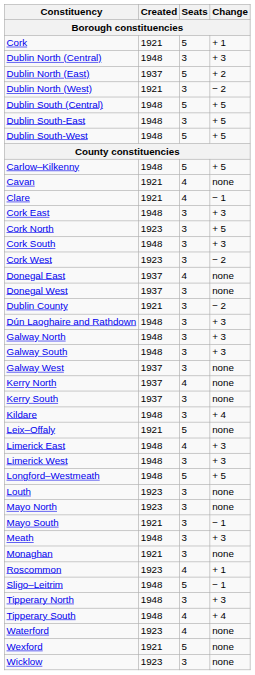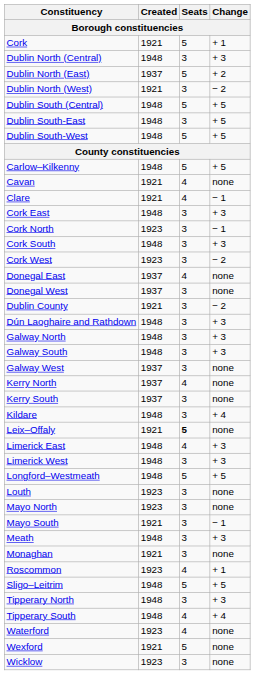Cork North | Change: + 5 -> − 1
Leix–Offaly | Seats: normal -> bold
Sligo–Leitrim | Change: − 1 -> + 5
